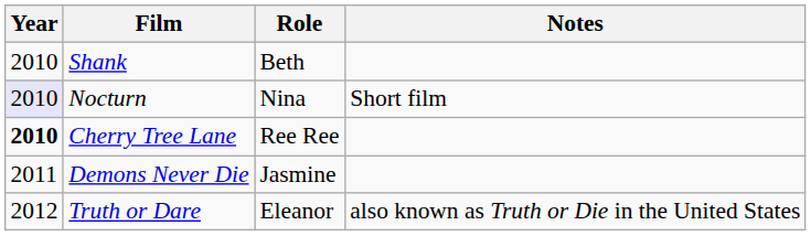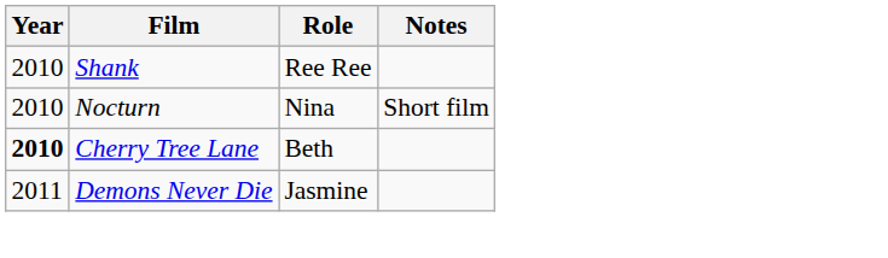Shank | Role: Beth -> Ree Ree
Nocturn | Year: lavender background -> no background
Cherry Tree Lane | Role: Ree Ree -> Beth
- row: 2012 | Truth or Dare | Eleanor | also known as Truth or Die in the United States
